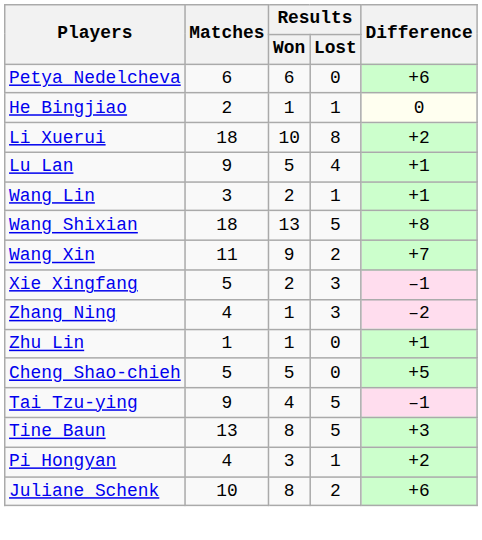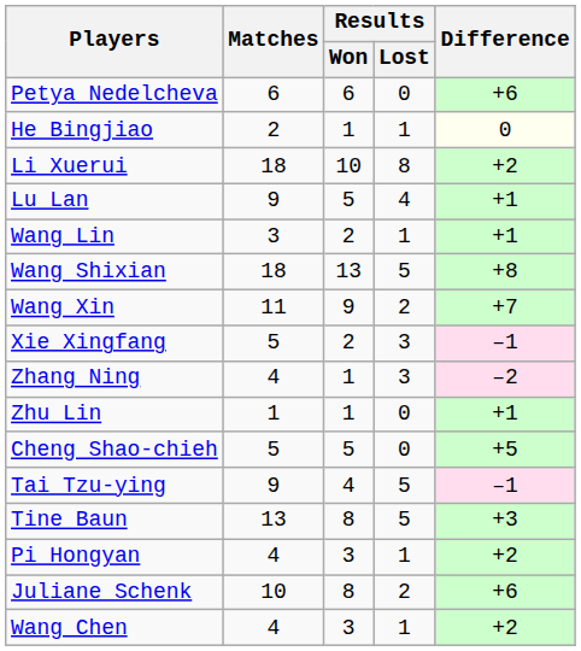+ row: Wang Chen | 4 | 3 | 1 | +2
